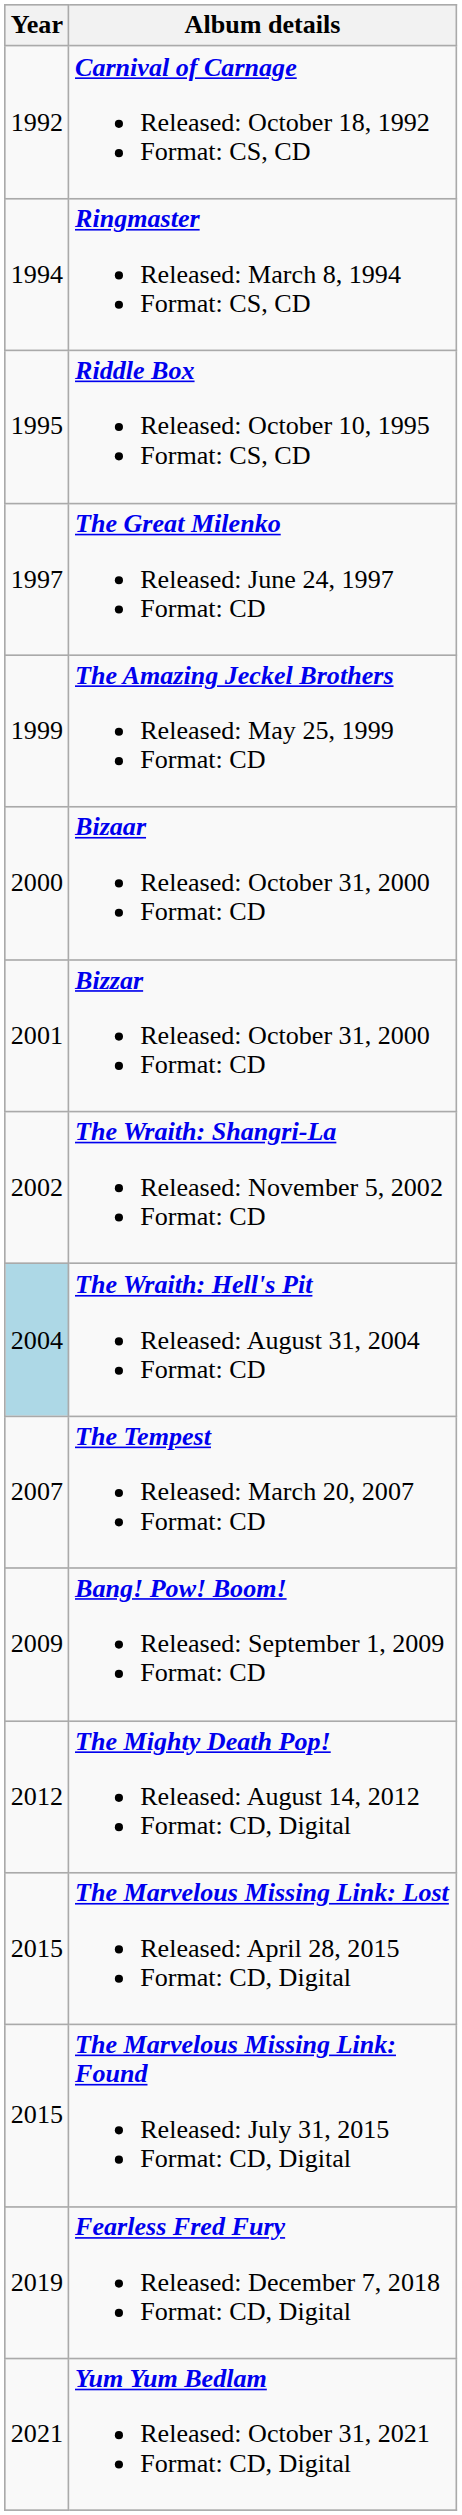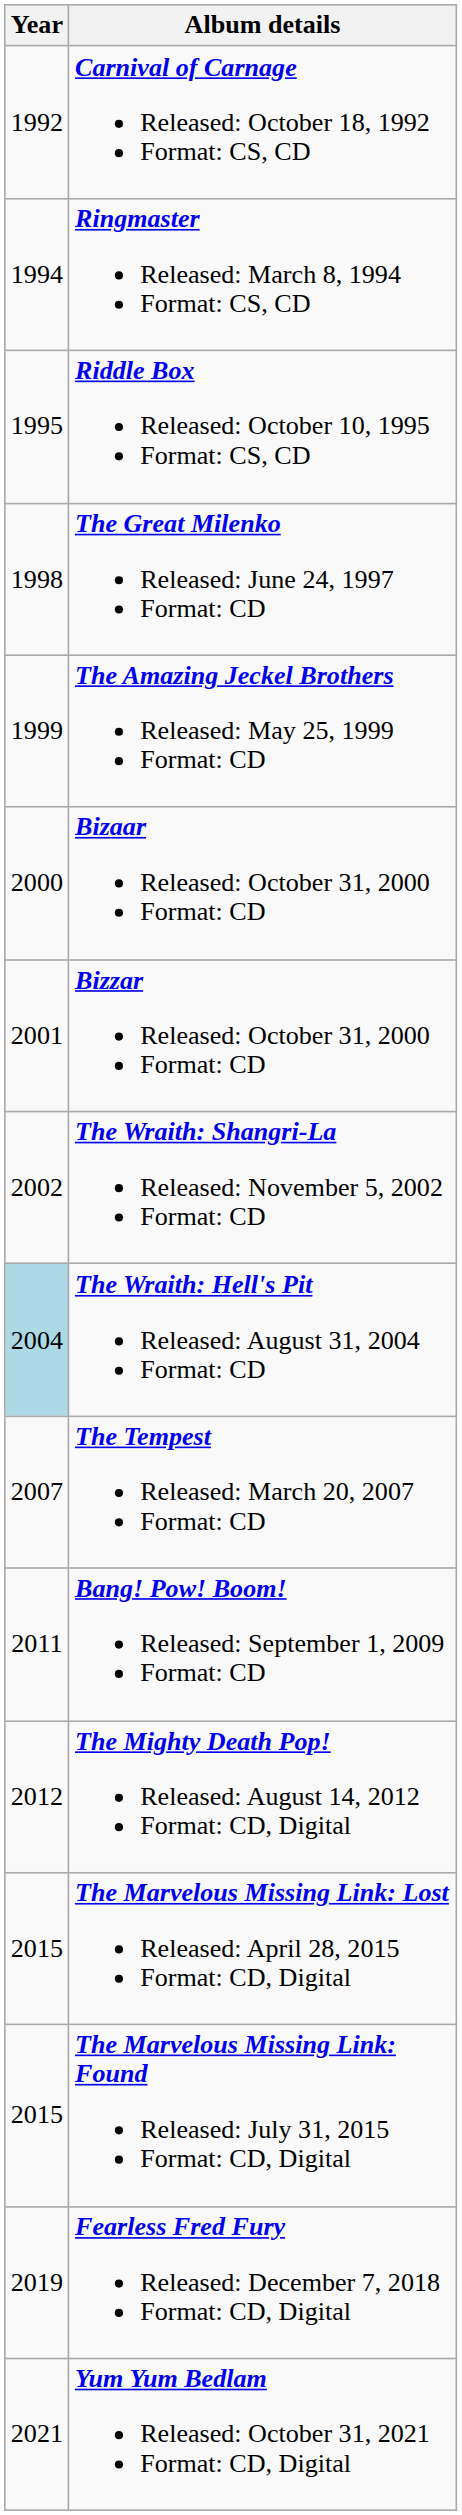The Great Milenko Released: June 24, 1997 Format: CD | Year: 1997 -> 1998
Bang! Pow! Boom! Released: September 1, 2009 Format: CD | Year: 2009 -> 2011
